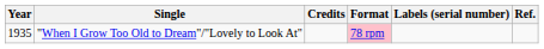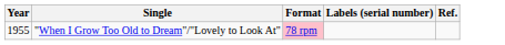- column: Credits
"When I Grow Too Old to Dream"/"Lovely to Look At" | Year: 1935 -> 1955
